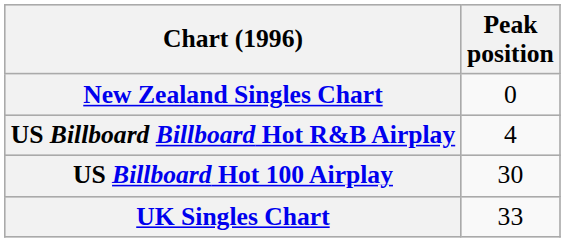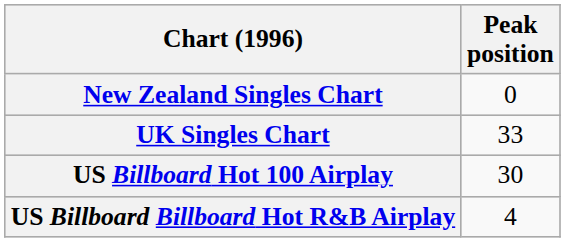rows swapped: UK Singles Chart <-> US Billboard Billboard Hot R&B Airplay
